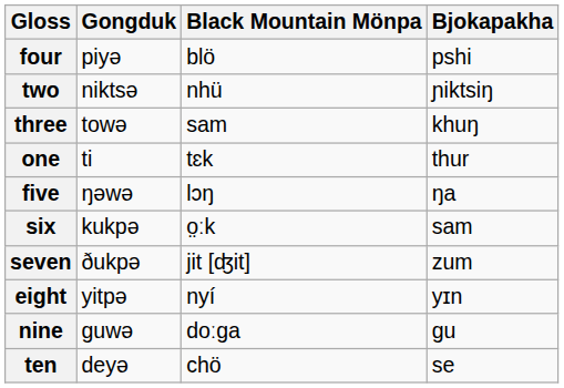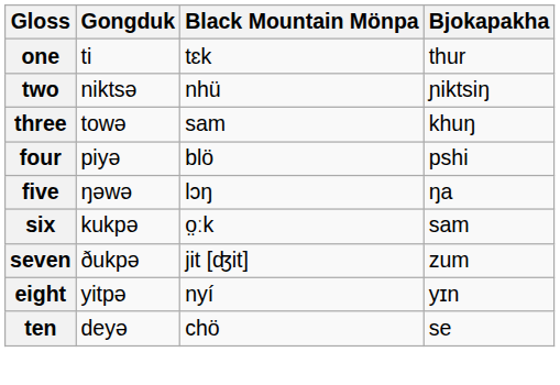rows swapped: one <-> four
- row: nine | guwə | doːga | gu
